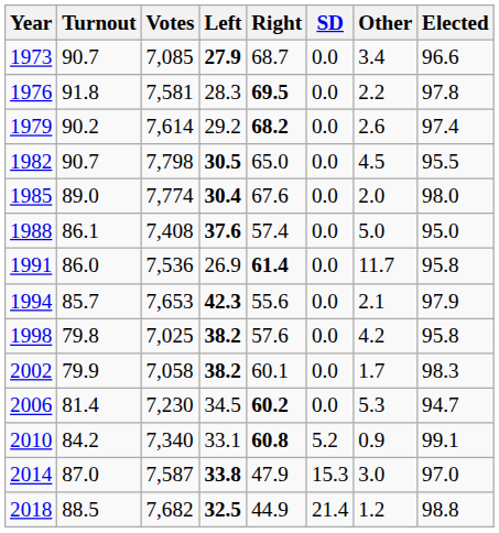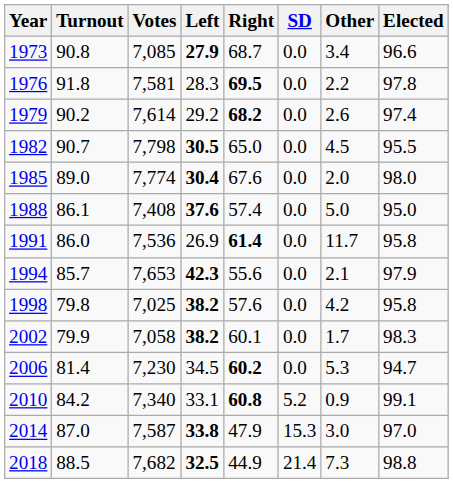1973 | Turnout: 90.7 -> 90.8
2018 | Other: 1.2 -> 7.3
